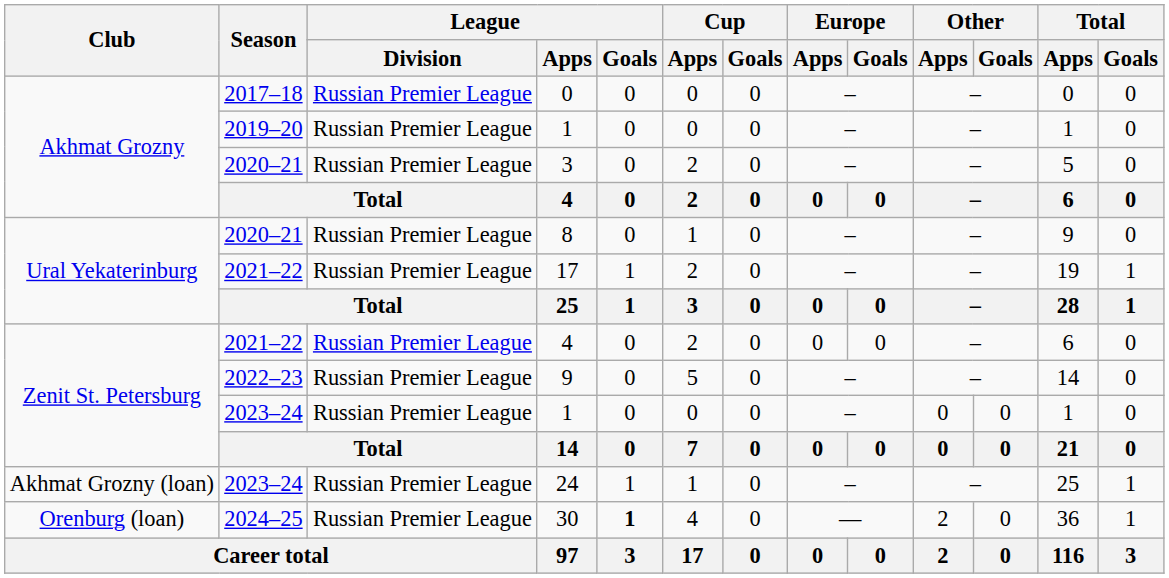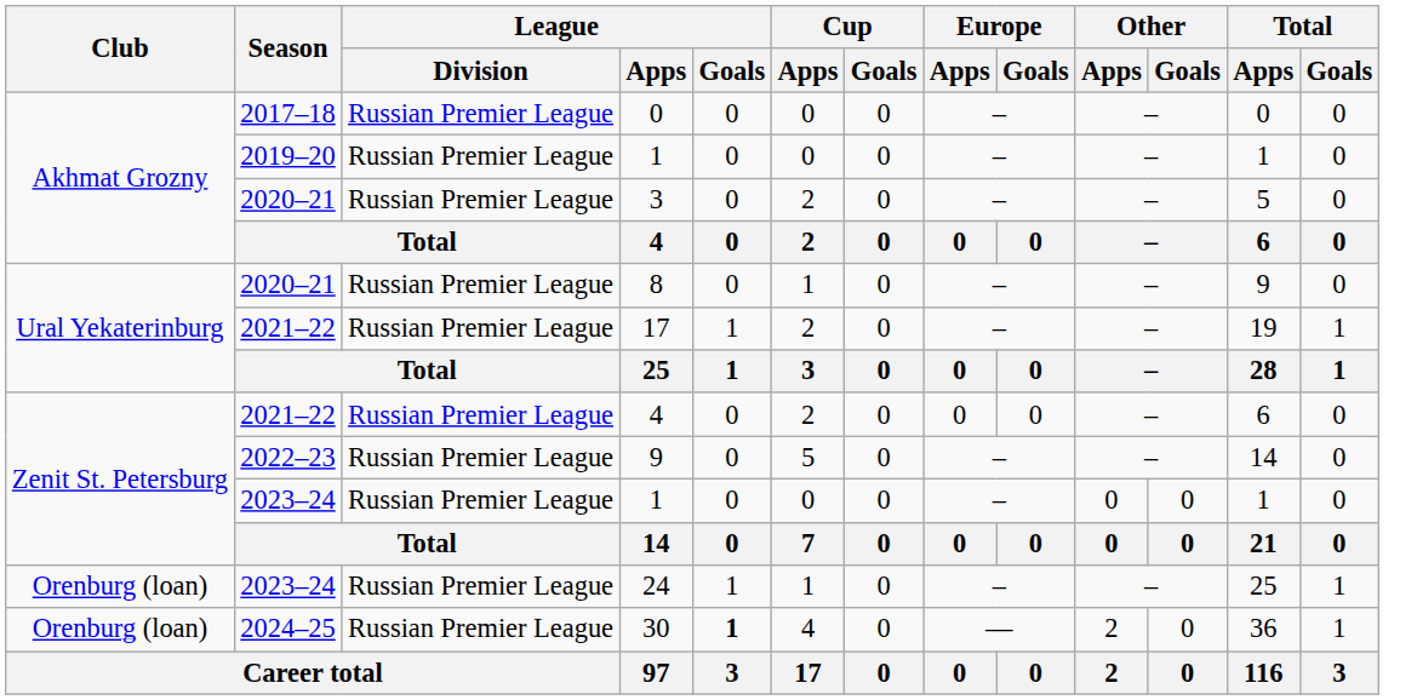24 | Club: Akhmat Grozny (loan) -> Orenburg (loan)
